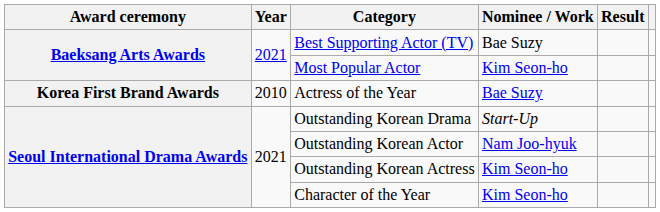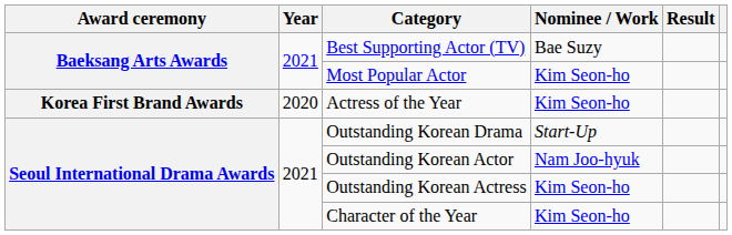Actress of the Year | Year: 2010 -> 2020
Actress of the Year | Nominee / Work: Bae Suzy -> Kim Seon-ho
